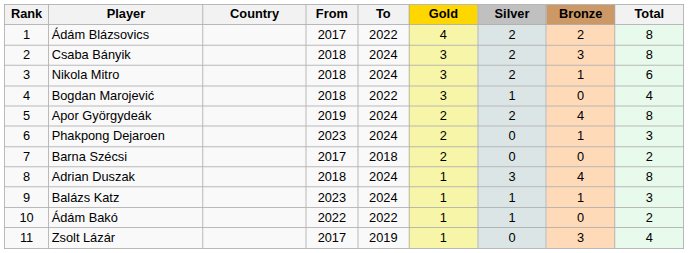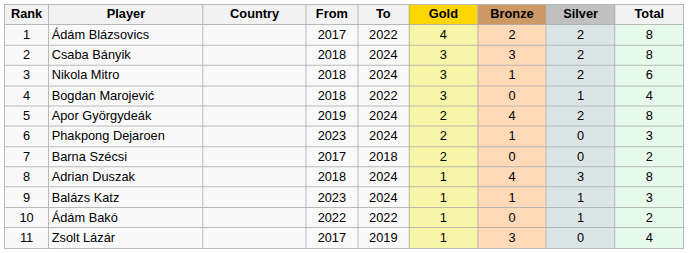columns swapped: Silver <-> Bronze
